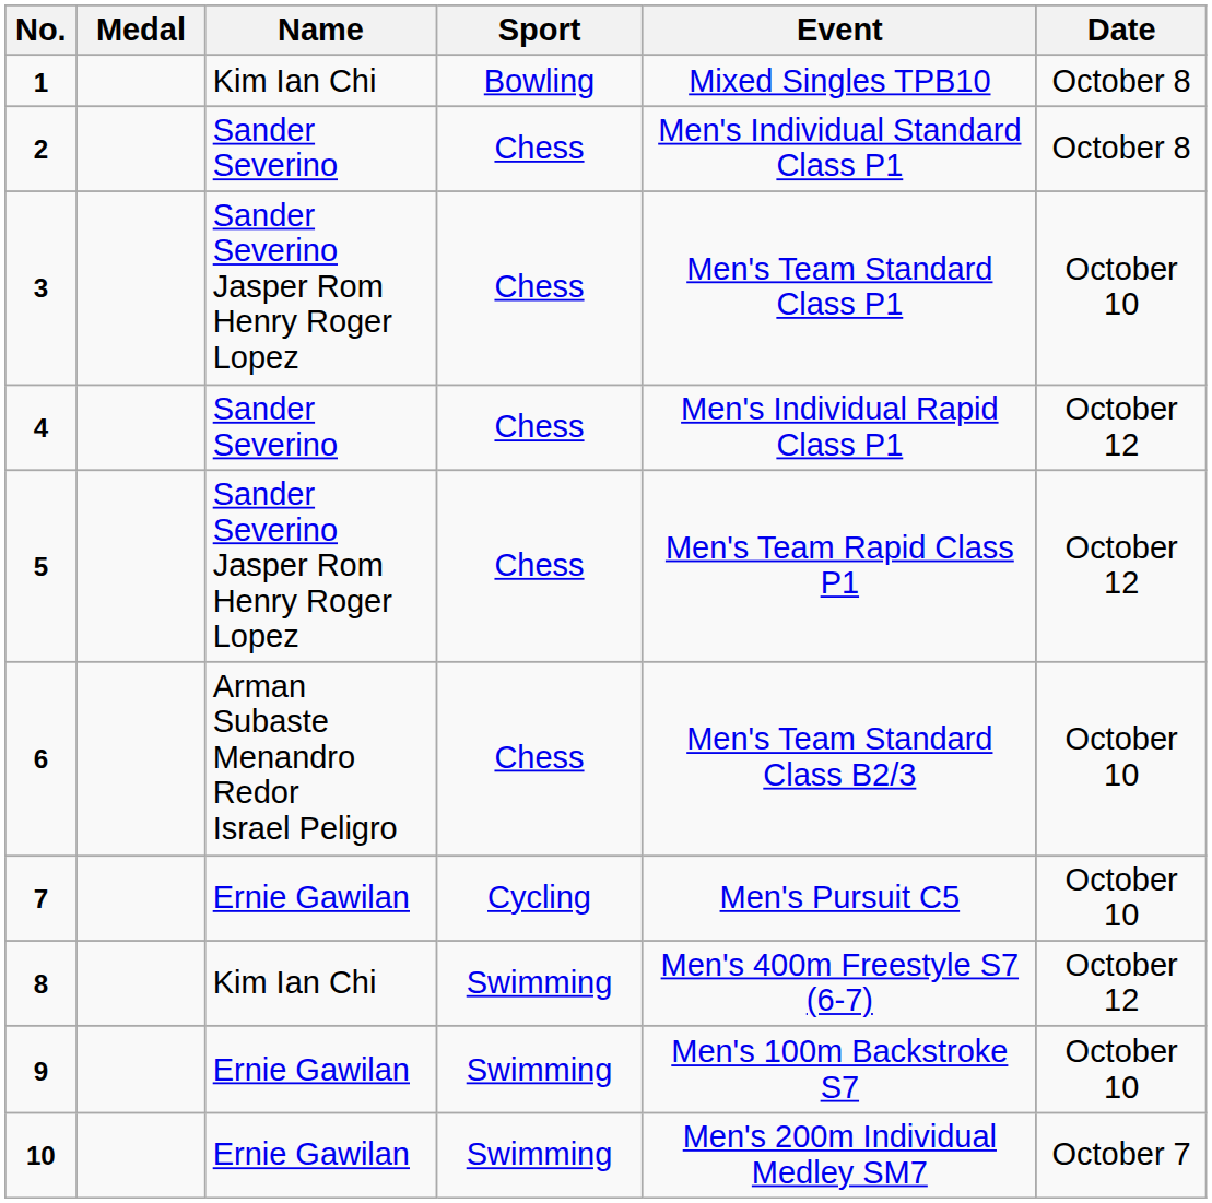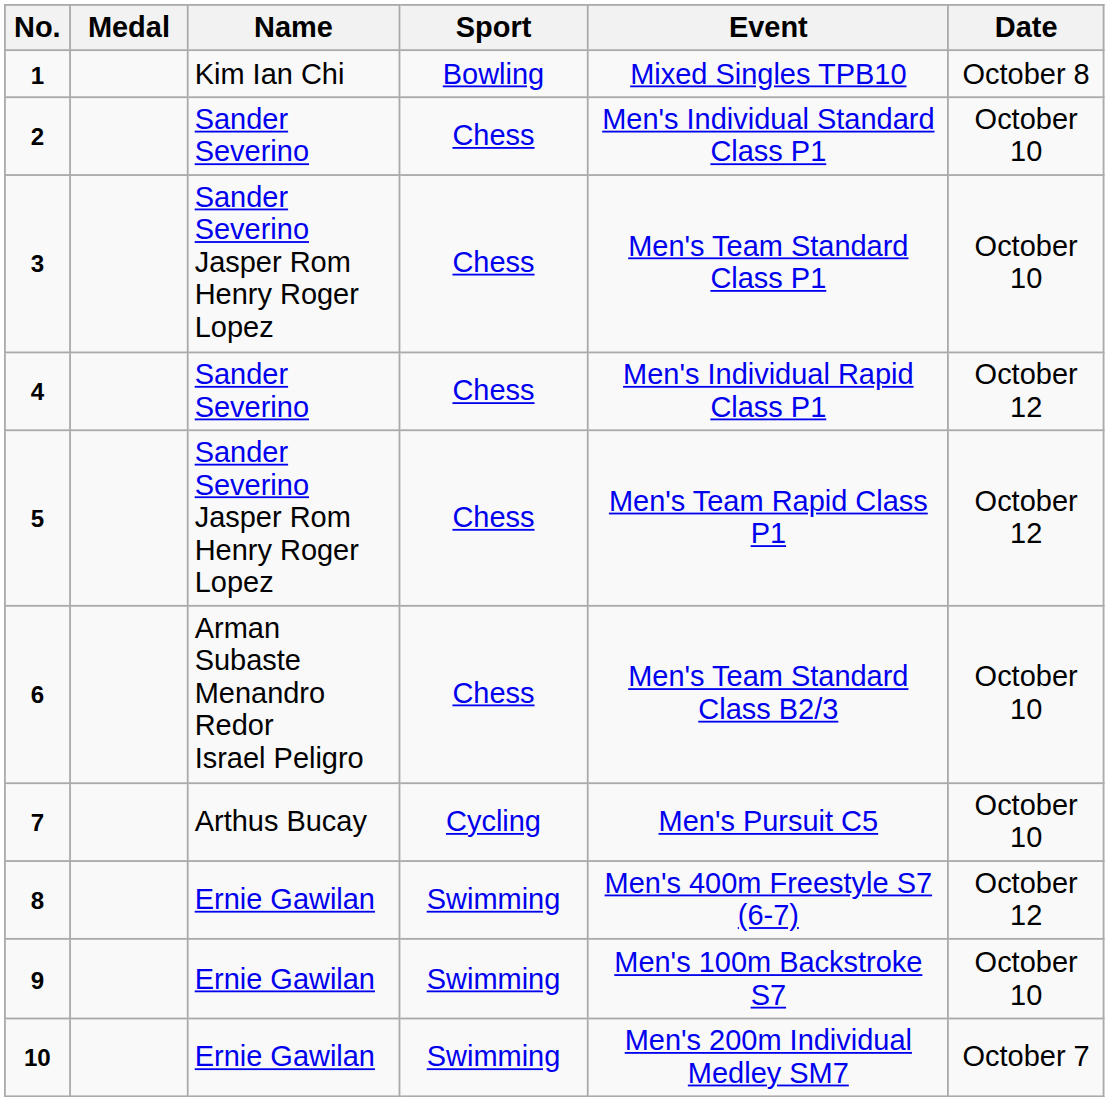2 | Date: October 8 -> October 10
7 | Name: Ernie Gawilan -> Arthus Bucay
8 | Name: Kim Ian Chi -> Ernie Gawilan
